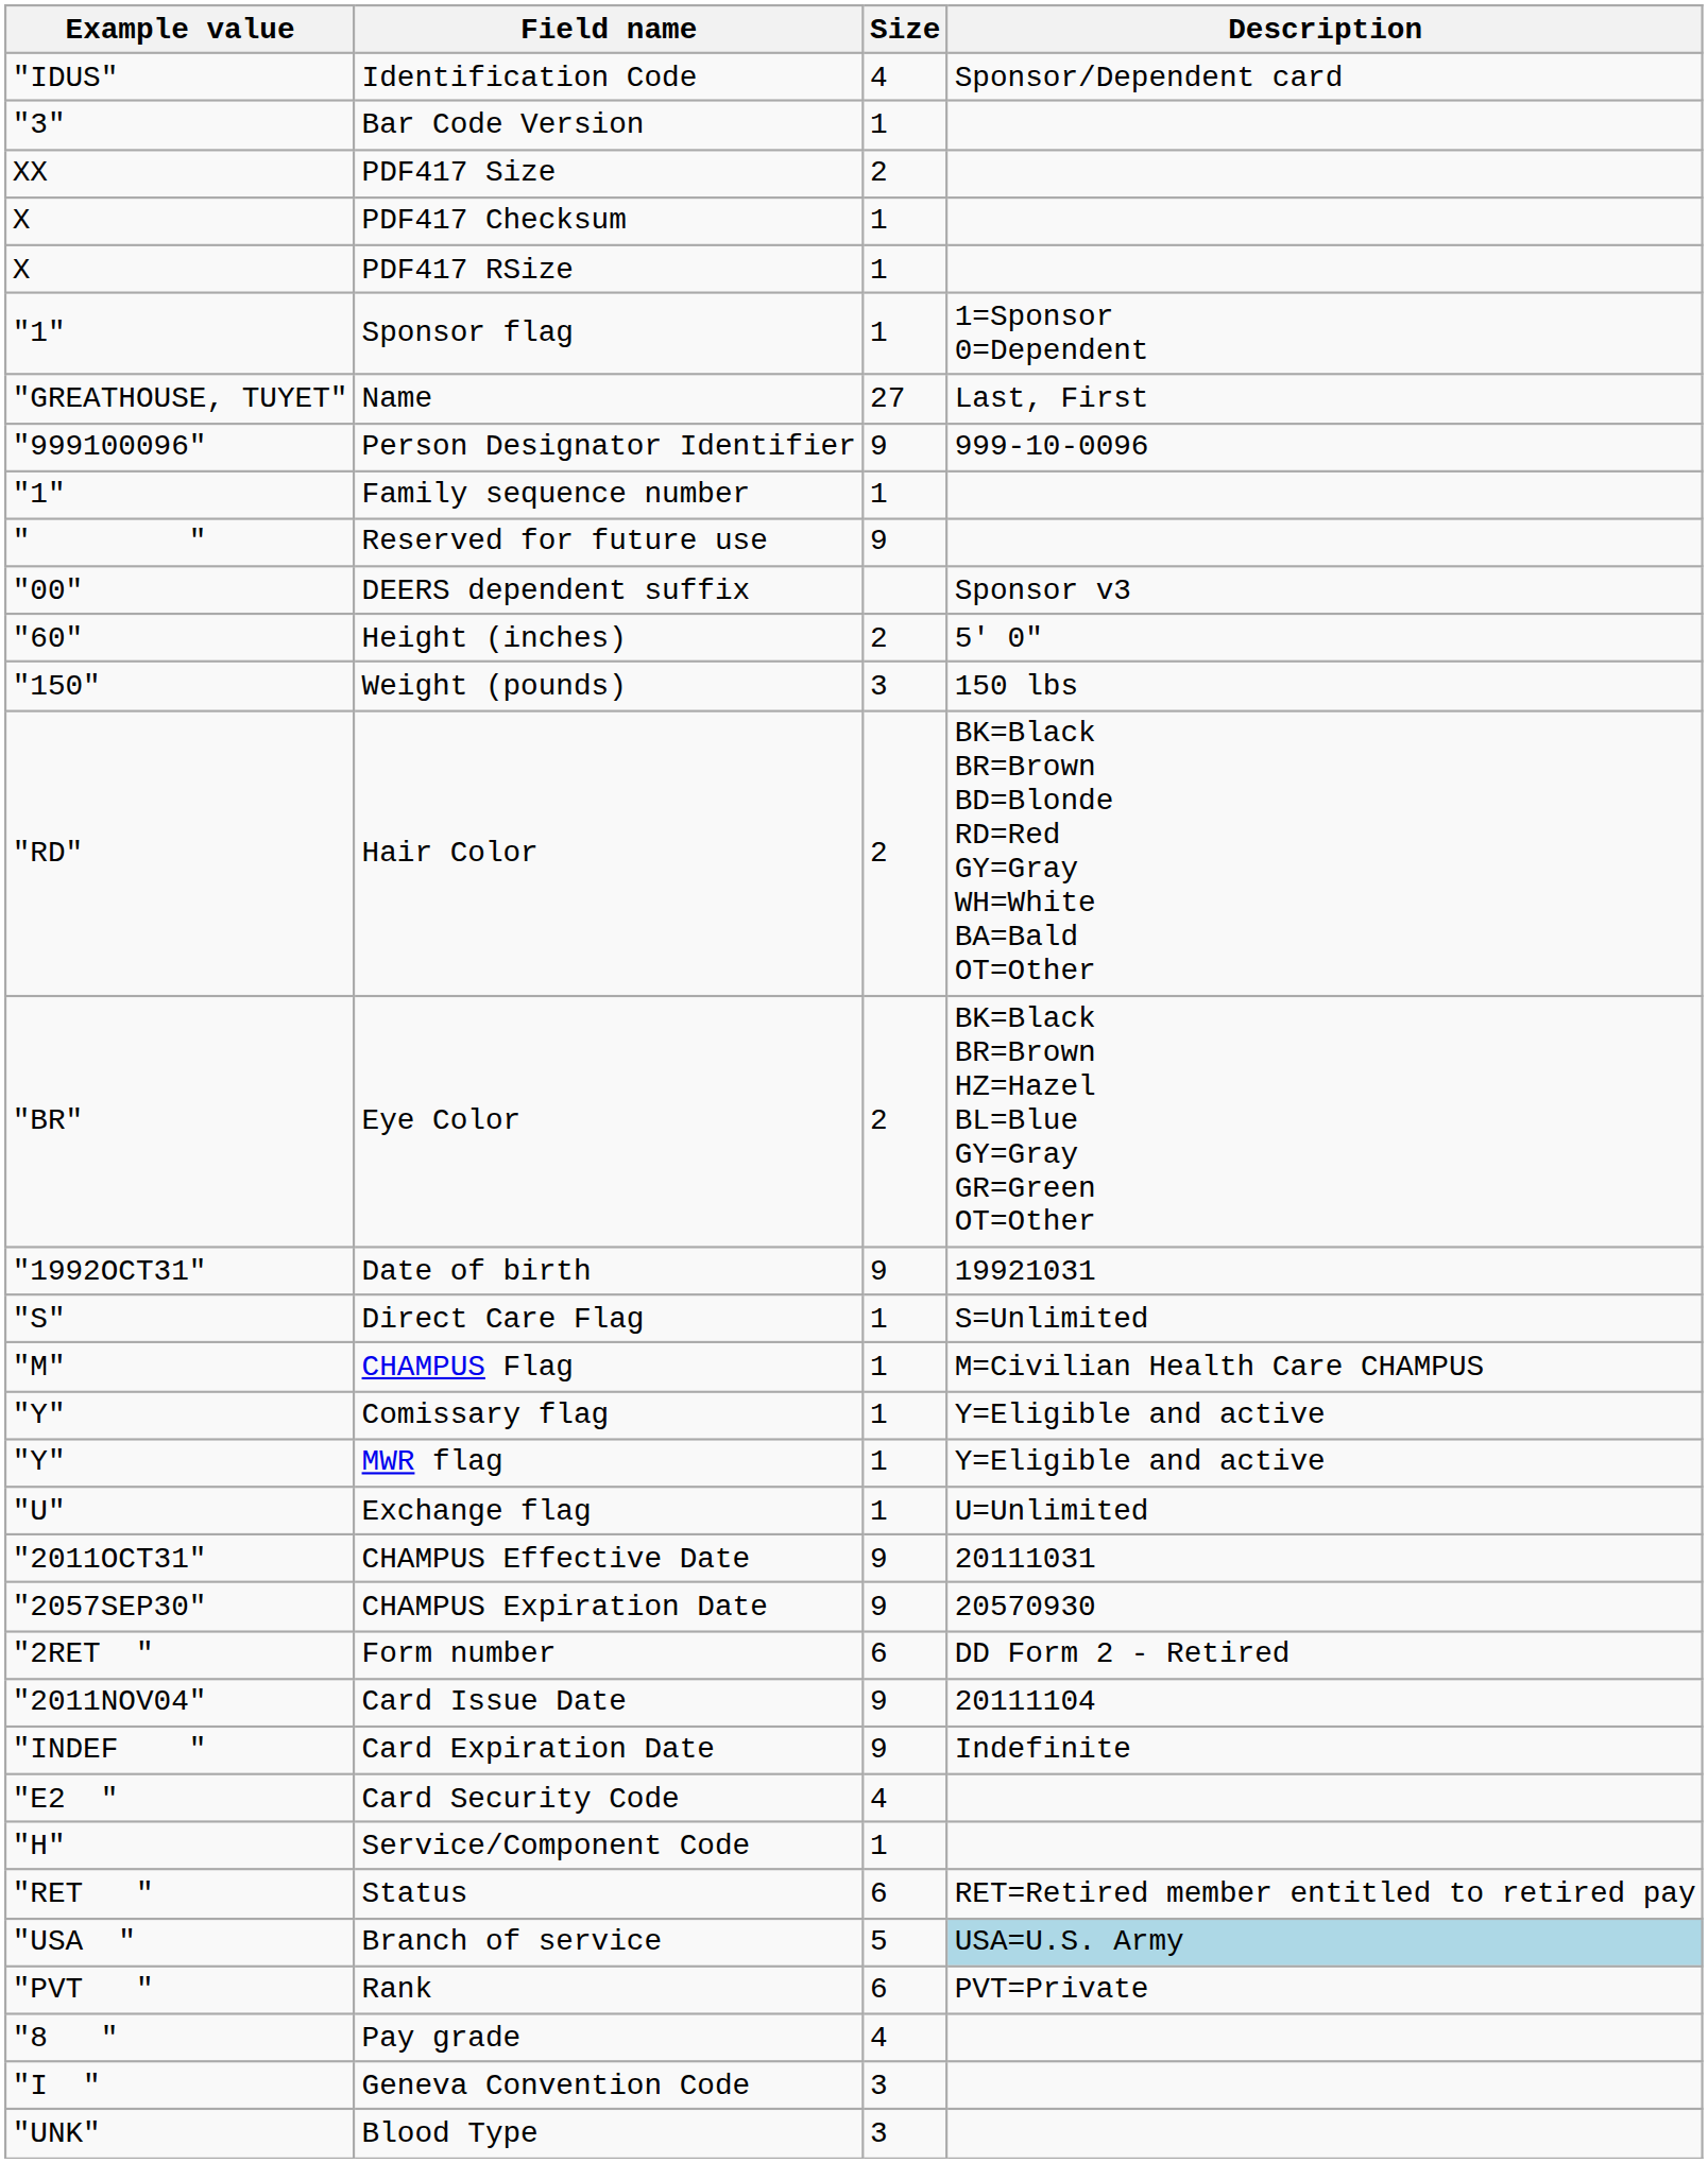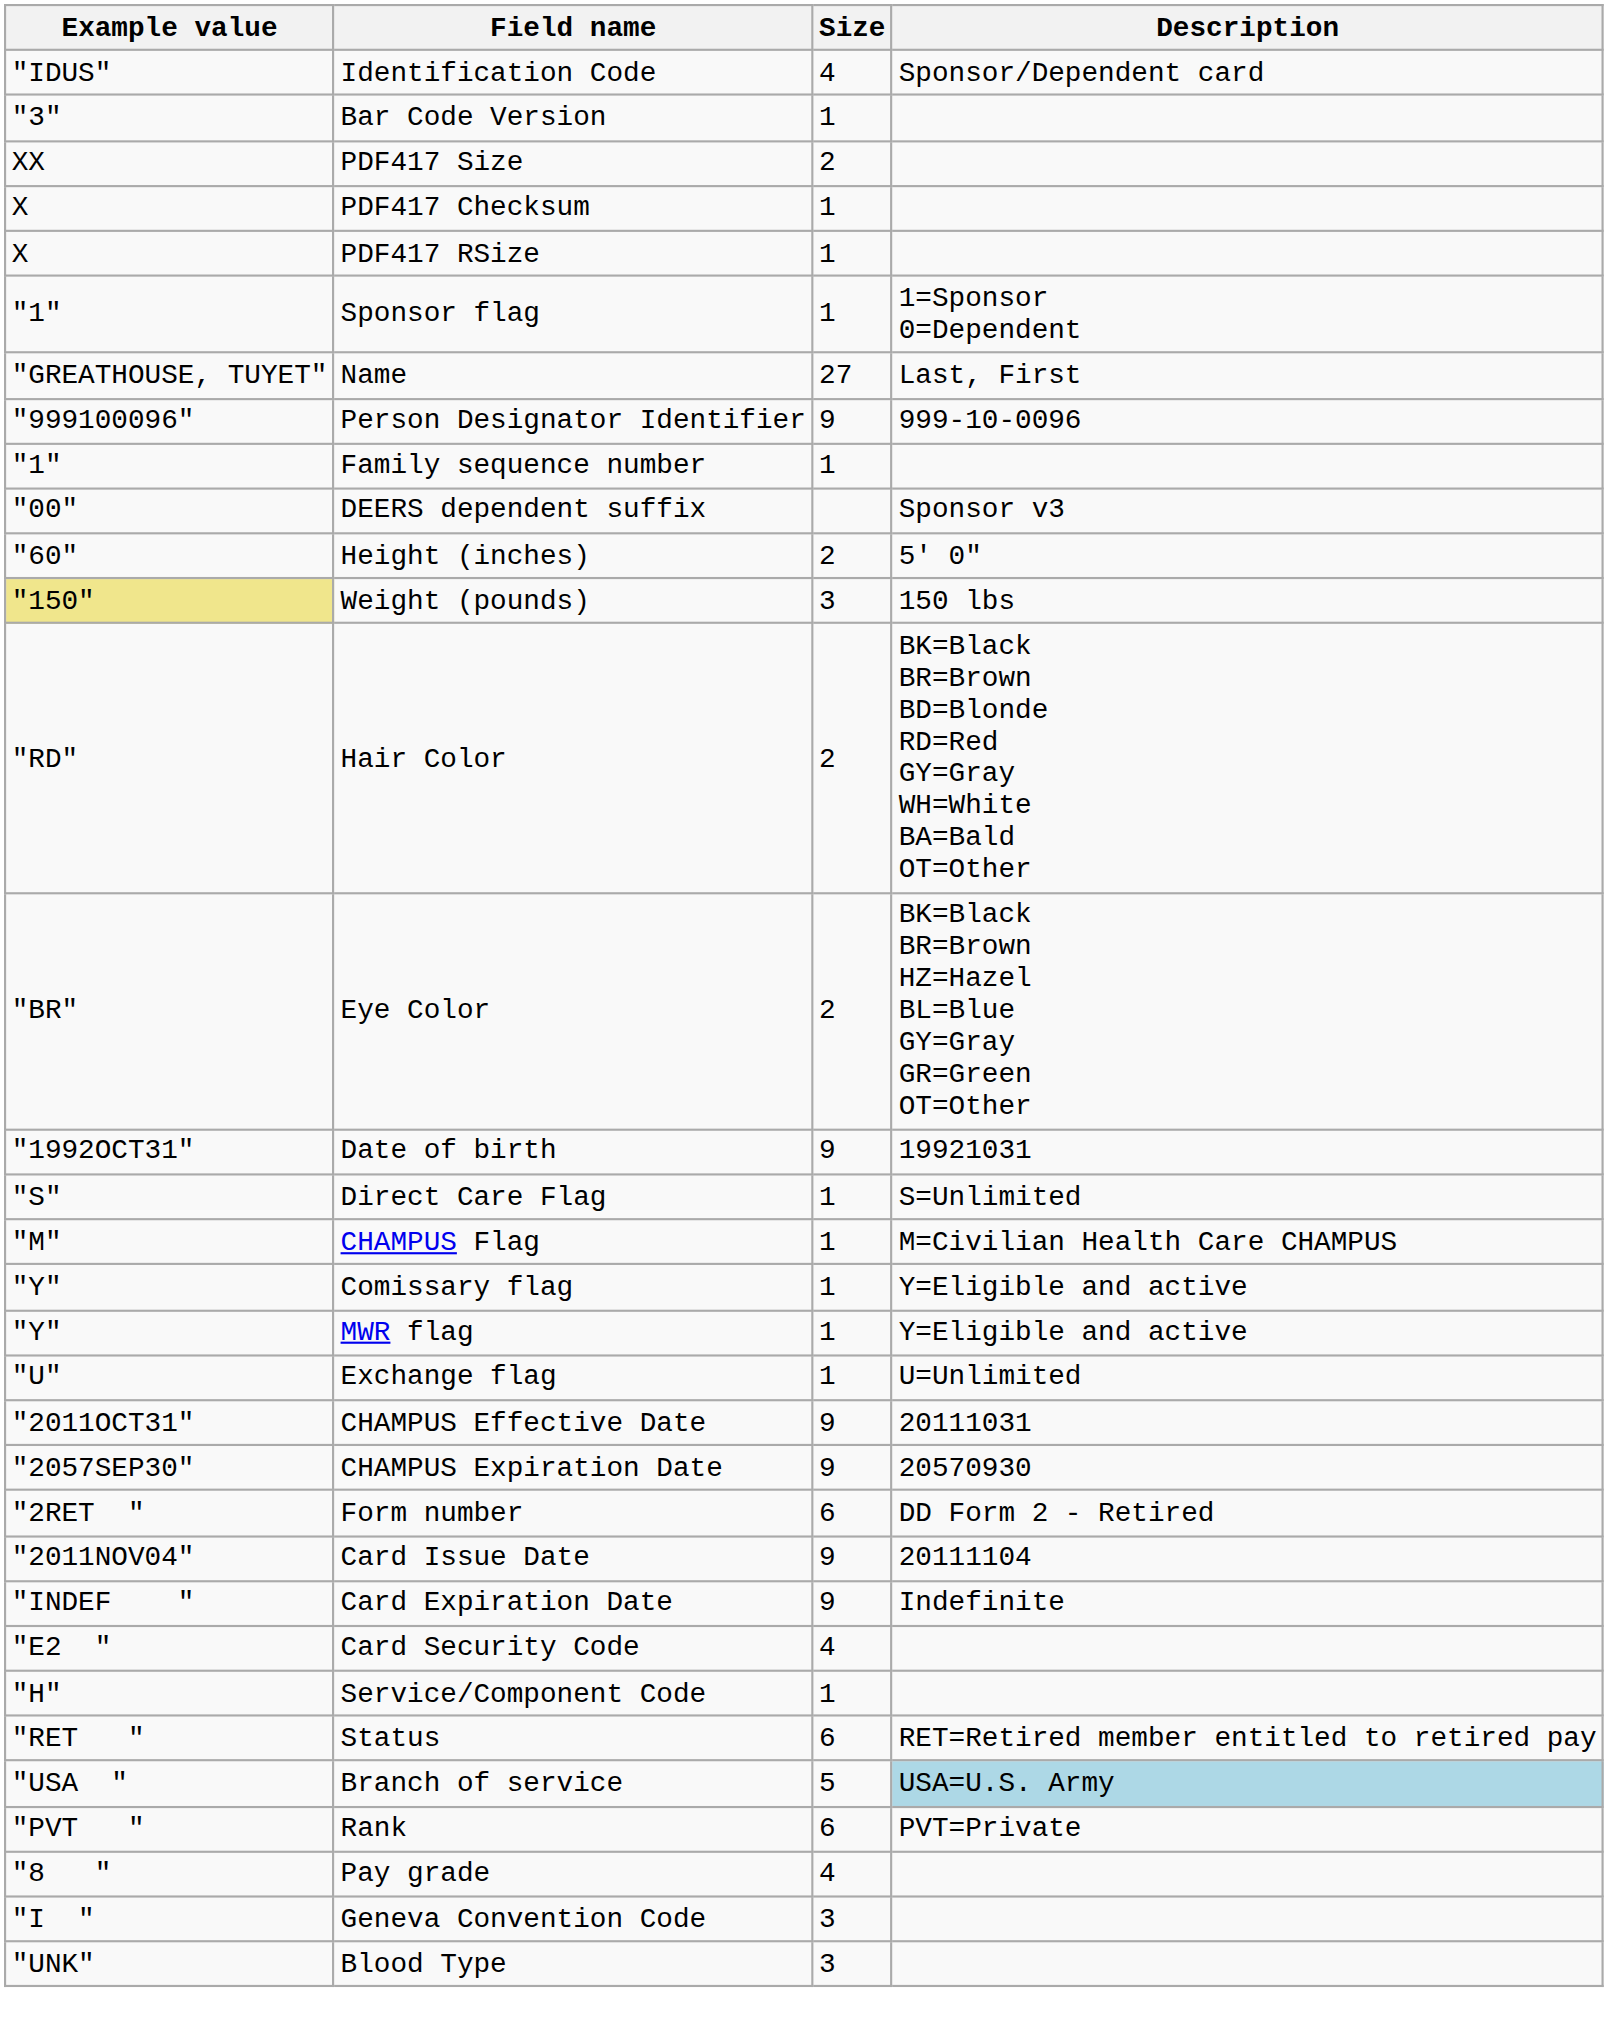- row: " " | Reserved for future use | 9
Weight (pounds) | Example value: no background -> khaki background
